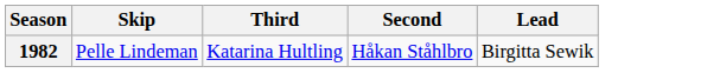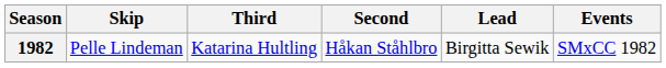+ column: Events | SMxCC 1982
